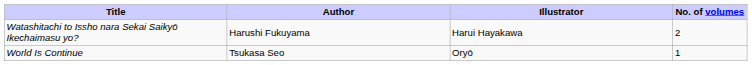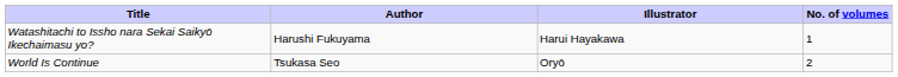Watashitachi to Issho nara Sekai Saikyō Ikechaimasu yo? | No. of volumes: 2 -> 1
World Is Continue | No. of volumes: 1 -> 2
